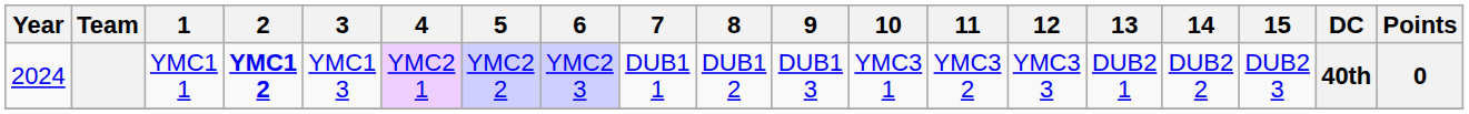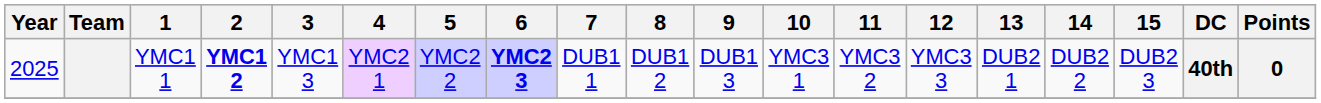YMC1 1 | Year: 2024 -> 2025
YMC1 1 | 6: normal -> bold
